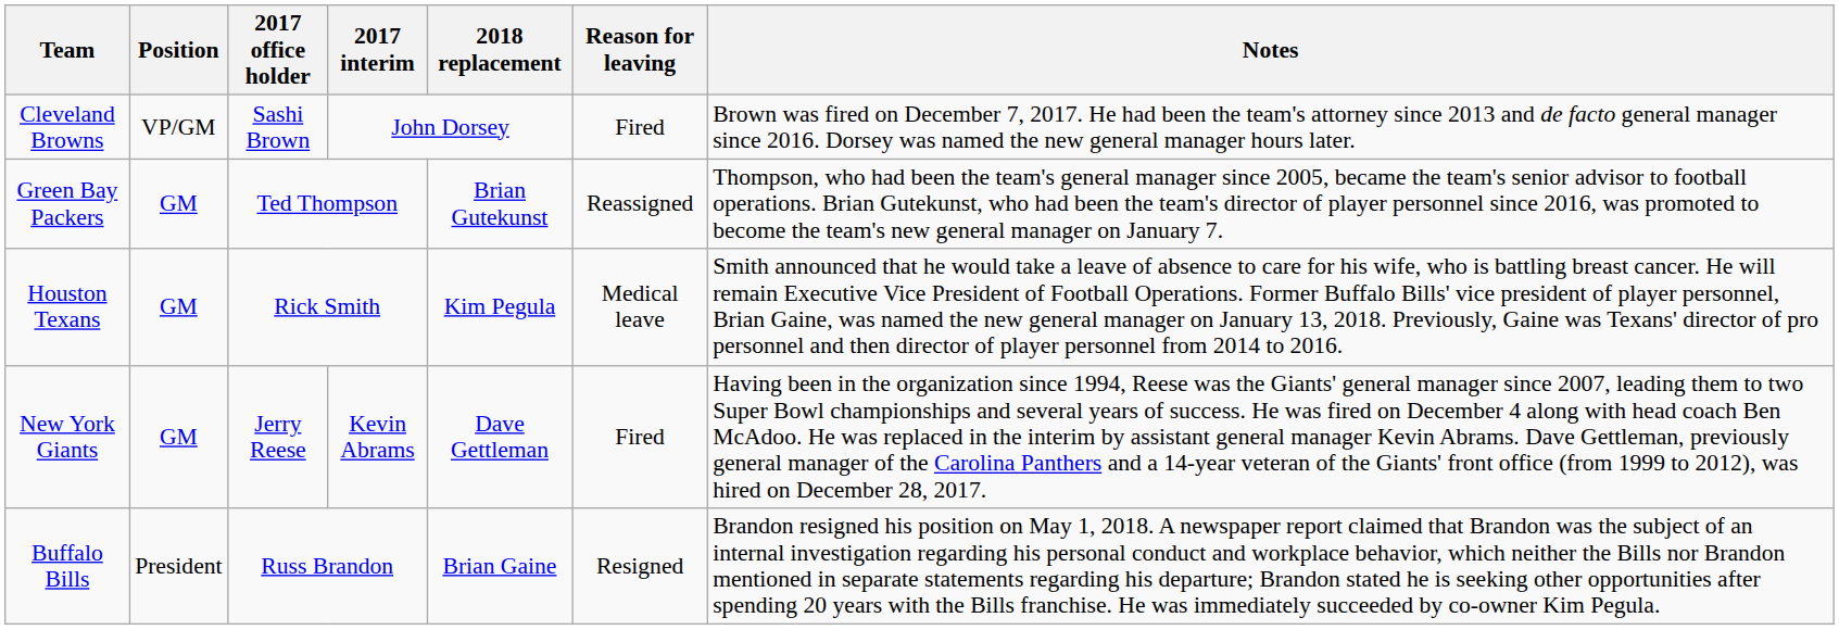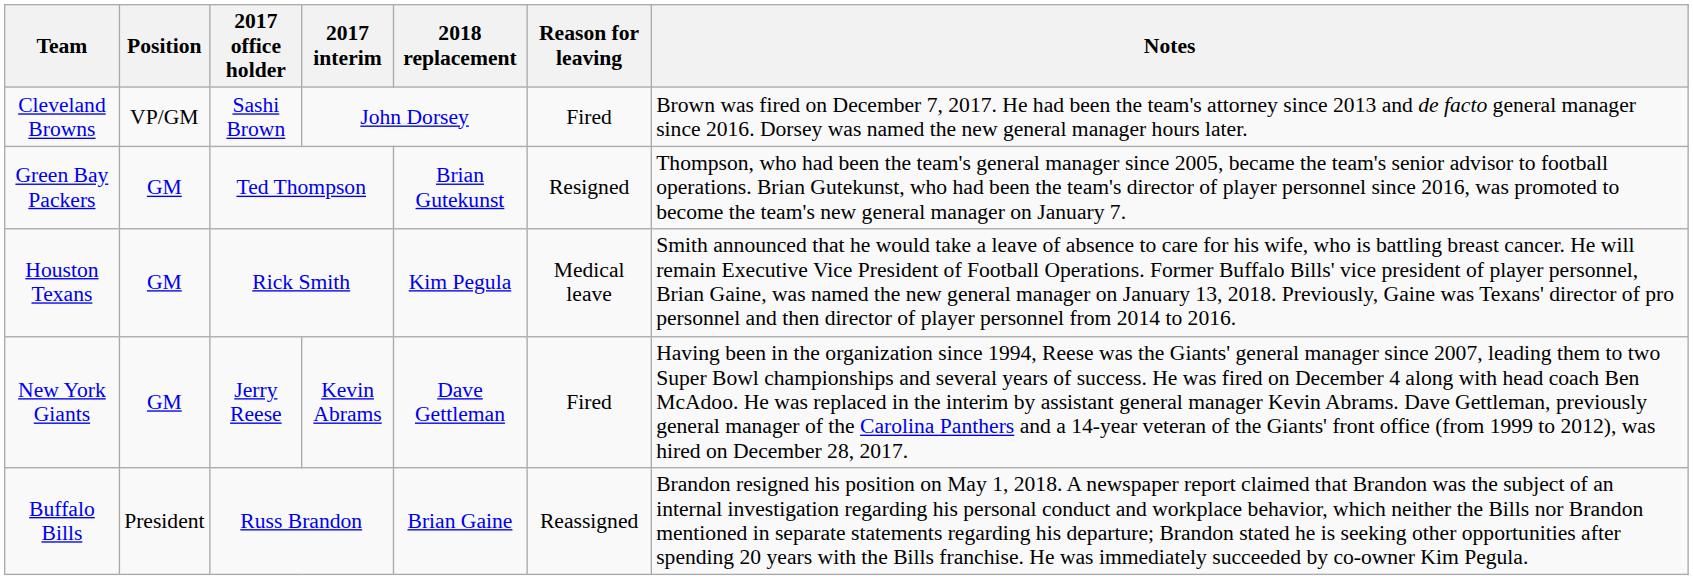Green Bay Packers | Reason for leaving: Reassigned -> Resigned
Buffalo Bills | Reason for leaving: Resigned -> Reassigned
